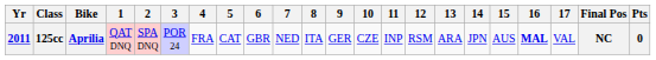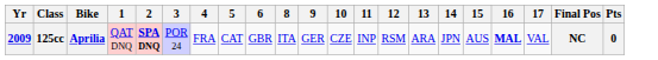- column: 7 | NED
125cc | Yr: 2011 -> 2009
125cc | 2: normal -> bold
